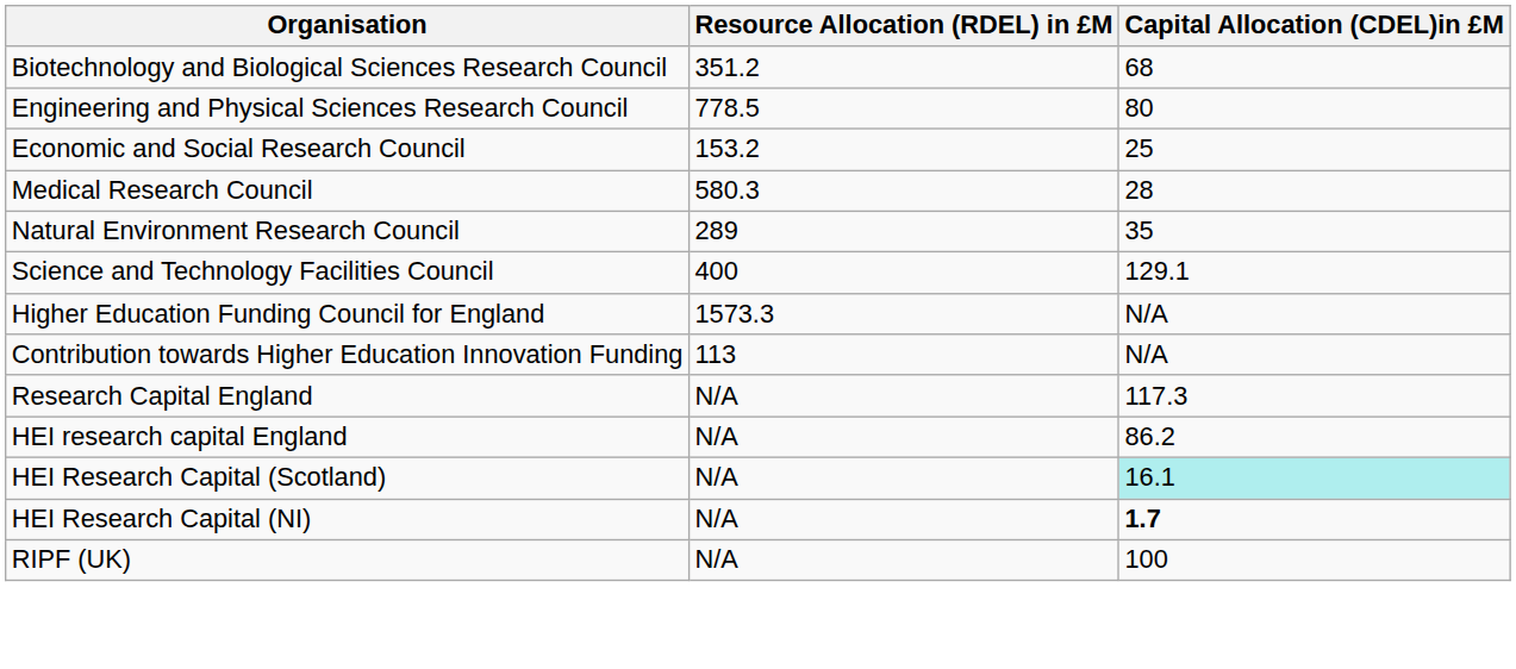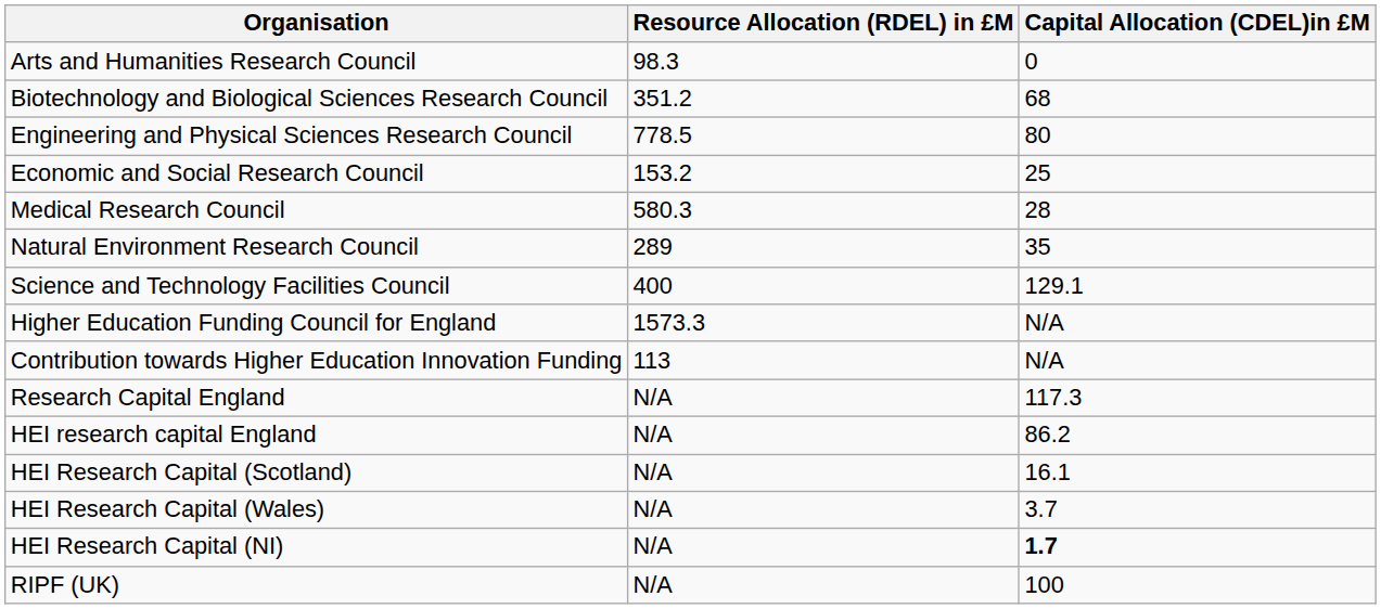+ row: Arts and Humanities Research Council | 98.3 | 0
HEI Research Capital (Scotland) | Capital Allocation (CDEL)in £M: paleturquoise background -> no background
+ row: HEI Research Capital (Wales) | N/A | 3.7
